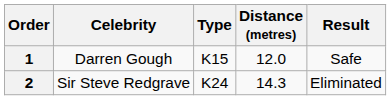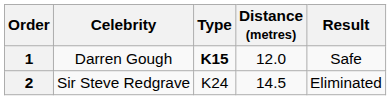1 | Type: normal -> bold
2 | Distance (metres): 14.3 -> 14.5
